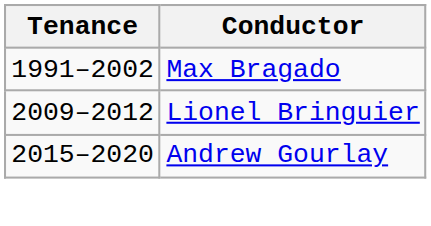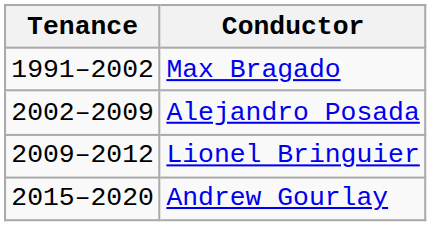+ row: 2002–2009 | Alejandro Posada
